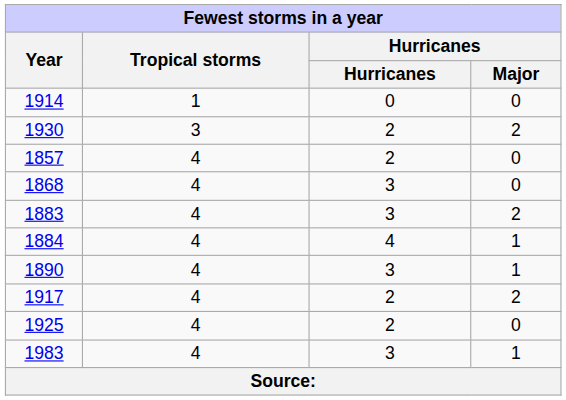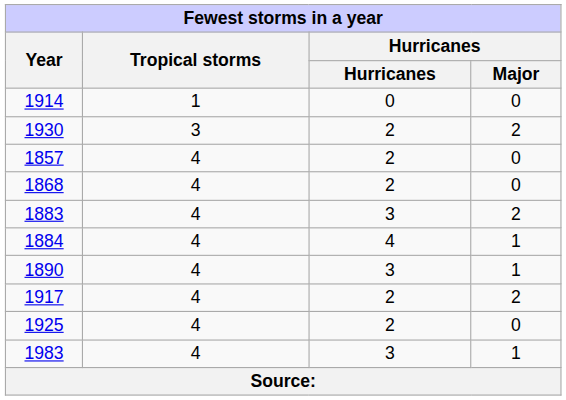1868 | Hurricanes: 3 -> 2
